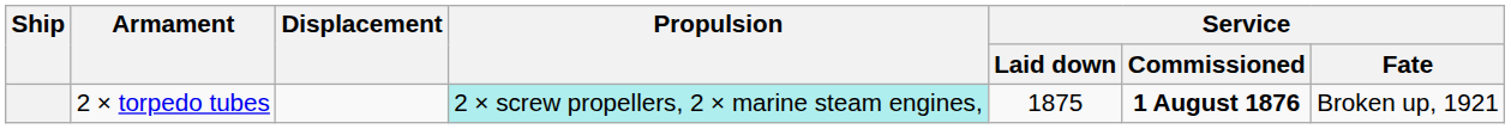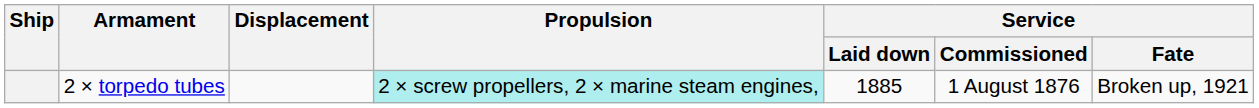2 × torpedo tubes | Service / Laid down: 1875 -> 1885
2 × torpedo tubes | Service / Commissioned: bold -> normal
